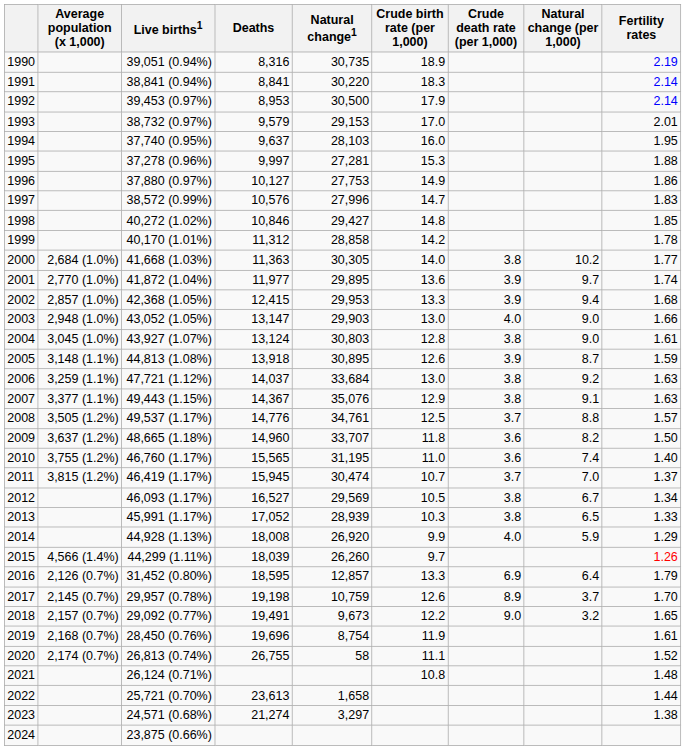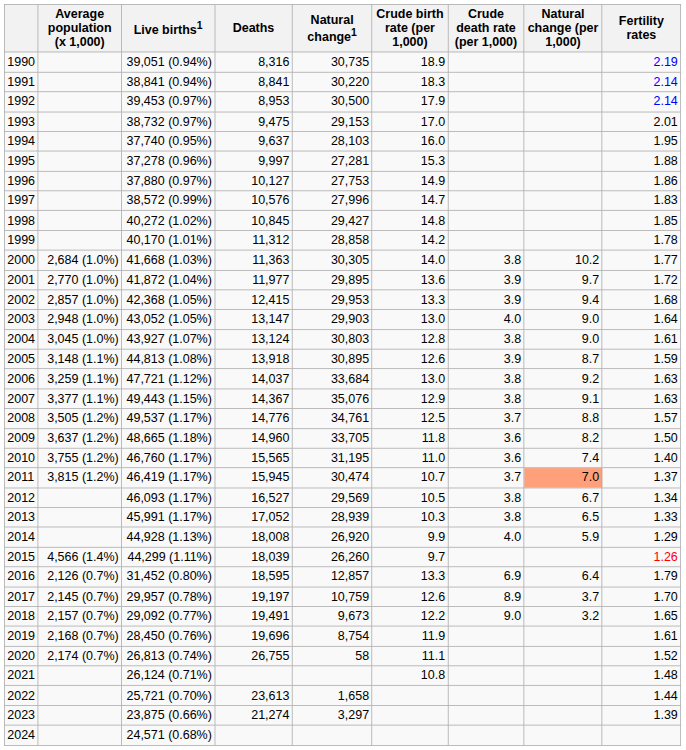1993 | Deaths: 9,579 -> 9,475
1998 | Deaths: 10,846 -> 10,845
2001 | Fertility rates: 1.74 -> 1.72
2003 | Fertility rates: 1.66 -> 1.64
2009 | Natural change1: 33,707 -> 33,705
2011 | Natural change (per 1,000): no background -> lightsalmon background
2017 | Deaths: 19,198 -> 19,197
2023 | Live births1: 24,571 (0.68%) -> 23,875 (0.66%)
2023 | Fertility rates: 1.38 -> 1.39
2024 | Live births1: 23,875 (0.66%) -> 24,571 (0.68%)
